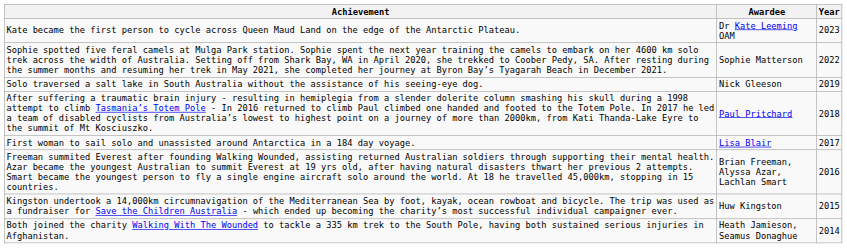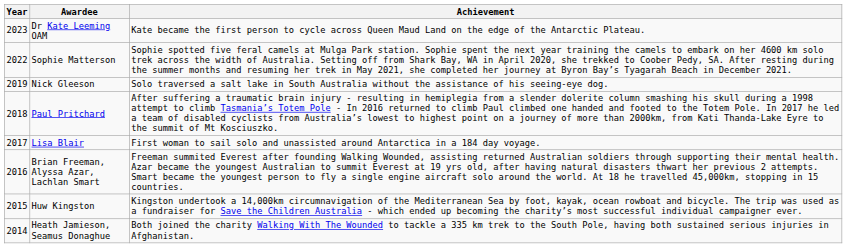columns swapped: Year <-> Achievement
